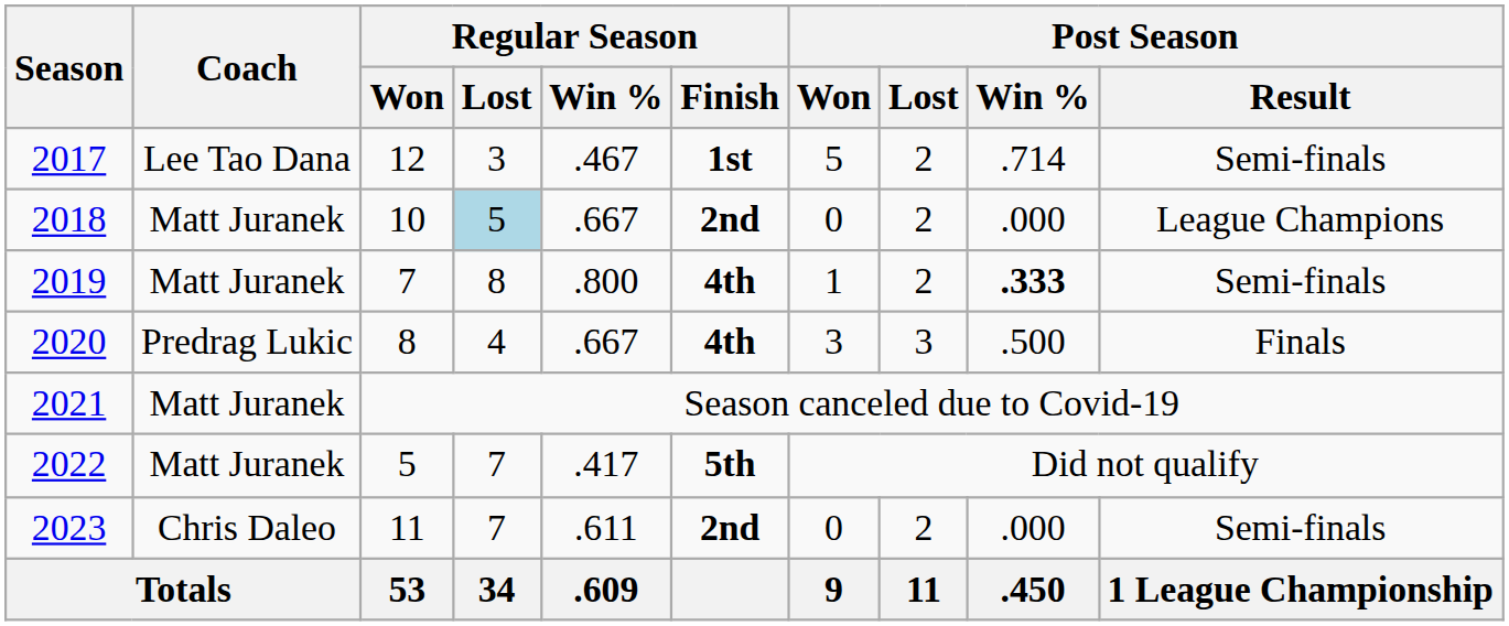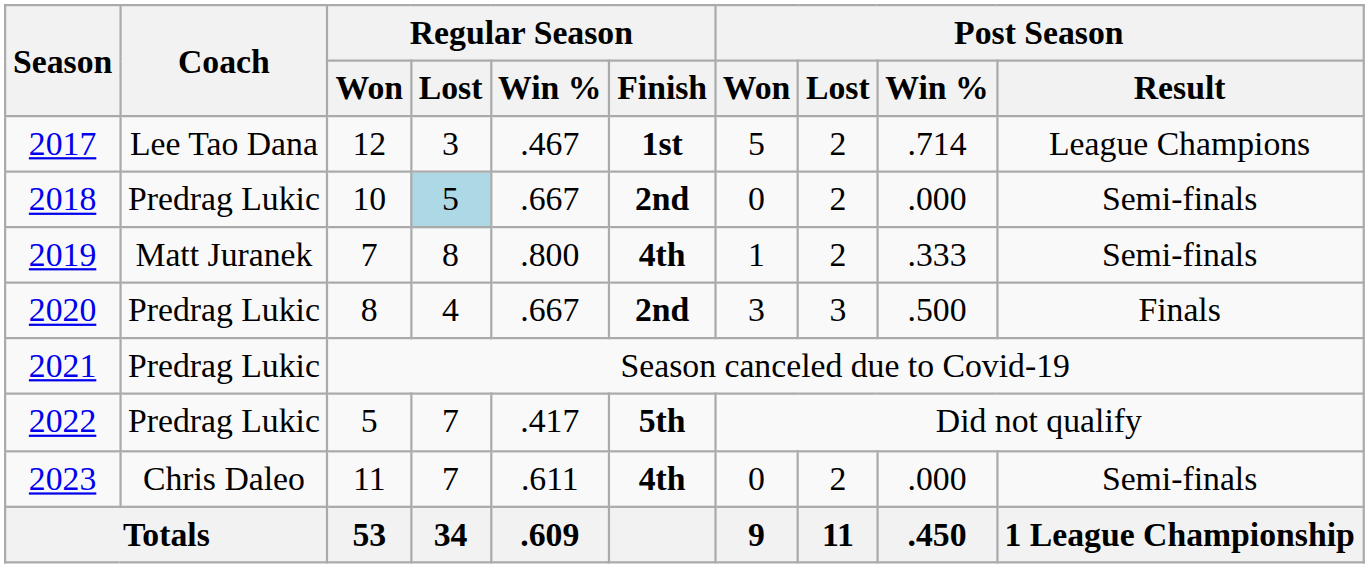2017 | Post Season / Result: Semi-finals -> League Champions
2018 | Coach: Matt Juranek -> Predrag Lukic
2018 | Post Season / Result: League Champions -> Semi-finals
2019 | Post Season / Win %: bold -> normal
2020 | Regular Season / Finish: 4th -> 2nd
2021 | Coach: Matt Juranek -> Predrag Lukic
2022 | Coach: Matt Juranek -> Predrag Lukic
2023 | Regular Season / Finish: 2nd -> 4th
